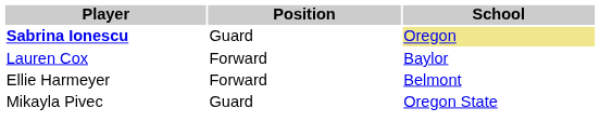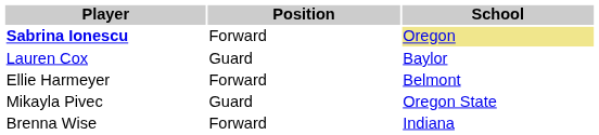Sabrina Ionescu | Position: Guard -> Forward
Lauren Cox | Position: Forward -> Guard
+ row: Brenna Wise | Forward | Indiana
